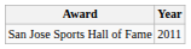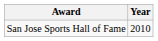San Jose Sports Hall of Fame | Year: 2011 -> 2010
